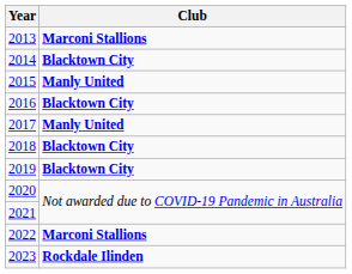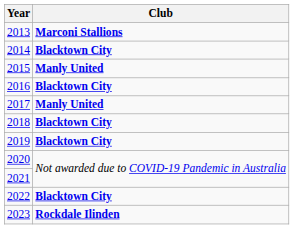2022 | Club: Marconi Stallions -> Blacktown City
